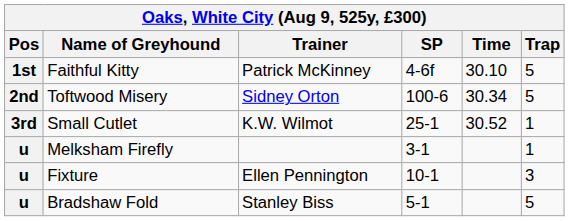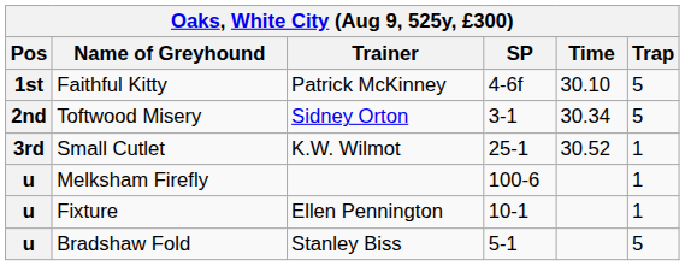Toftwood Misery | SP: 100-6 -> 3-1
Melksham Firefly | SP: 3-1 -> 100-6
Fixture | Trap: 3 -> 1
